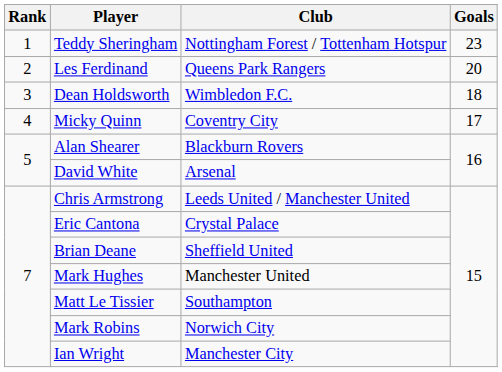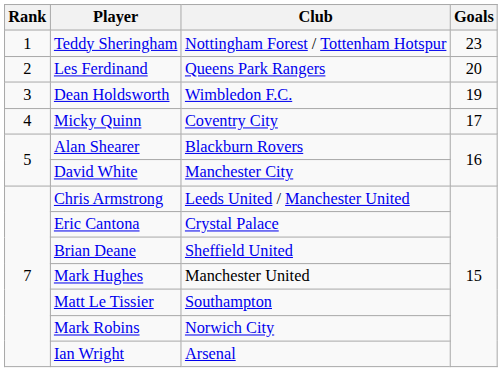Dean Holdsworth | Goals: 18 -> 19
David White | Club: Arsenal -> Manchester City
Ian Wright | Club: Manchester City -> Arsenal
